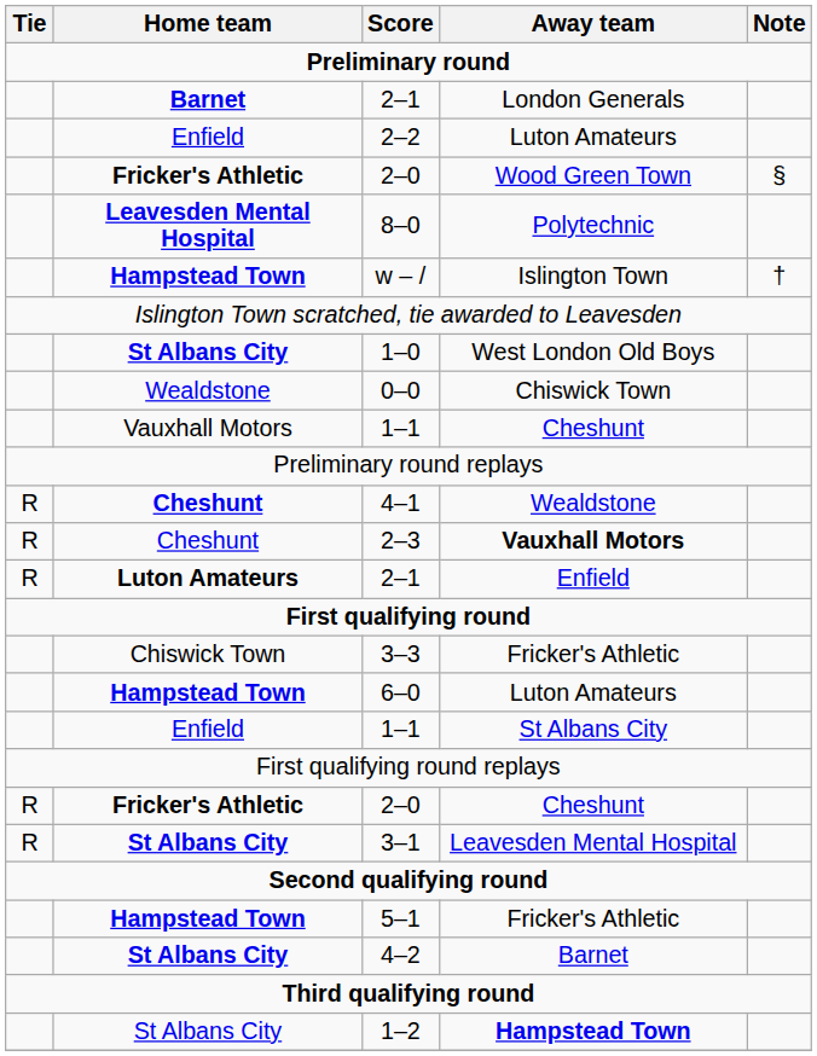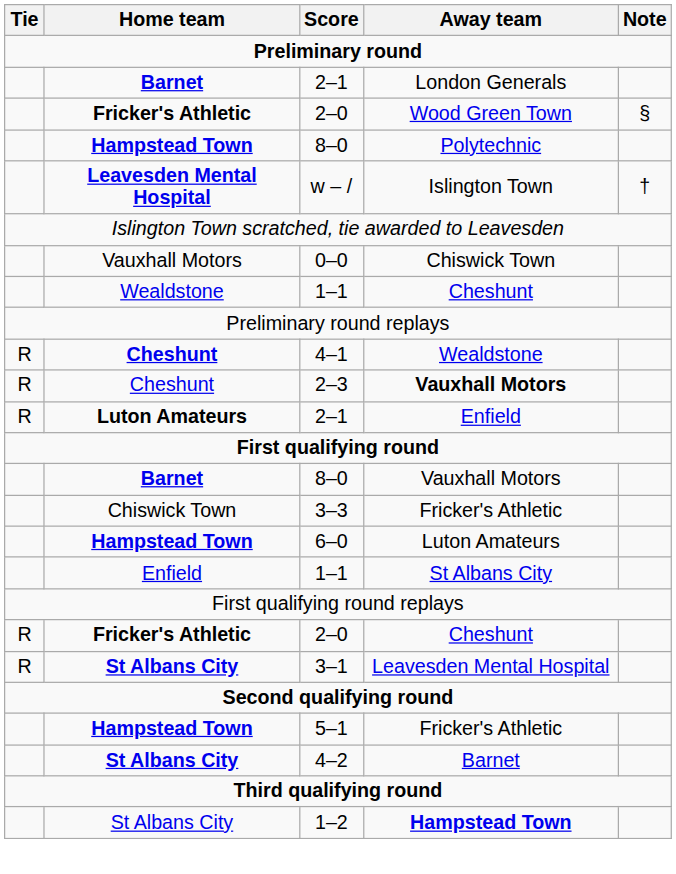- row: Enfield | 2–2 | Luton Amateurs
8–0 / Polytechnic | Home team: Leavesden Mental Hospital -> Hampstead Town
w – / | Home team: Hampstead Town -> Leavesden Mental Hospital
- row: St Albans City | 1–0 | West London Old Boys
0–0 | Home team: Wealdstone -> Vauxhall Motors
1–1 / Cheshunt | Home team: Vauxhall Motors -> Wealdstone
+ row: Barnet | 8–0 | Vauxhall Motors
